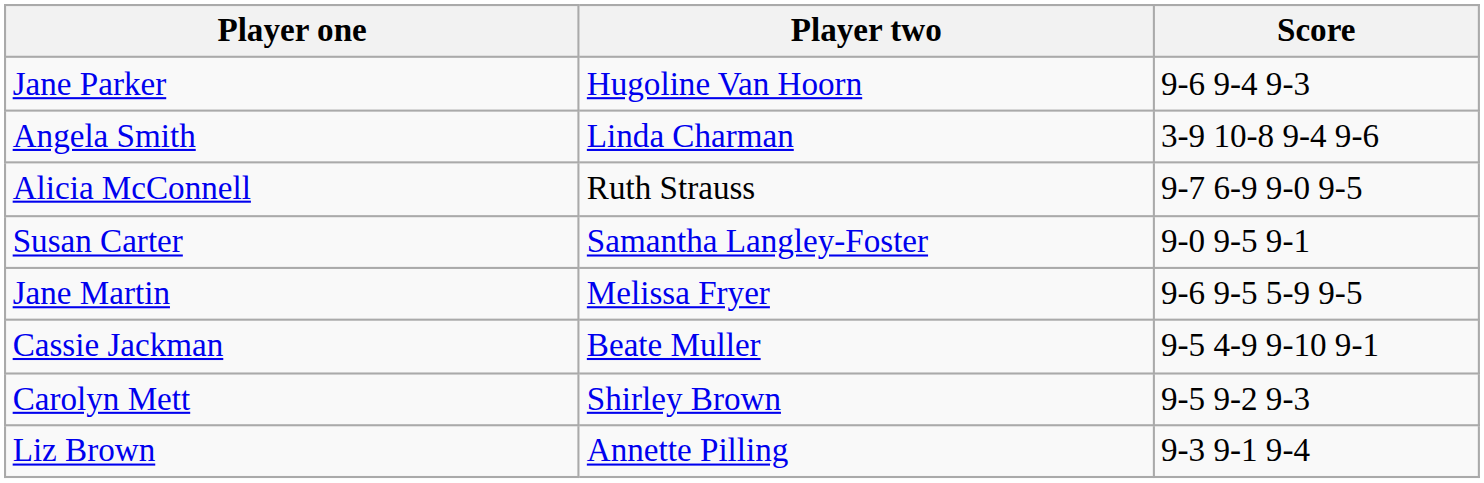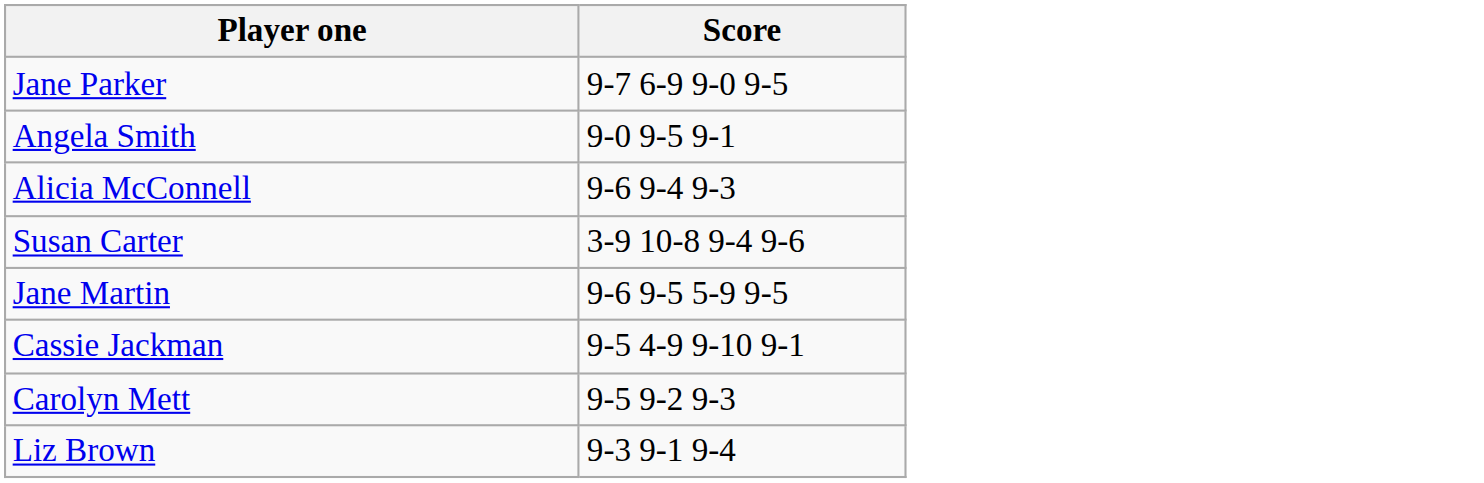- column: Player two | Hugoline Van Hoorn | Linda Charman | Ruth Strauss | Samantha Langley-Foster | Melissa Fryer | Beate Muller | Shirley Brown | Annette Pilling
Jane Parker | Score: 9-6 9-4 9-3 -> 9-7 6-9 9-0 9-5
Angela Smith | Score: 3-9 10-8 9-4 9-6 -> 9-0 9-5 9-1
Alicia McConnell | Score: 9-7 6-9 9-0 9-5 -> 9-6 9-4 9-3
Susan Carter | Score: 9-0 9-5 9-1 -> 3-9 10-8 9-4 9-6
